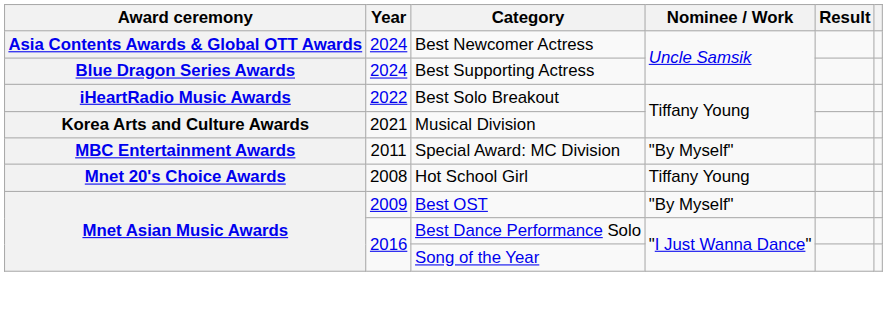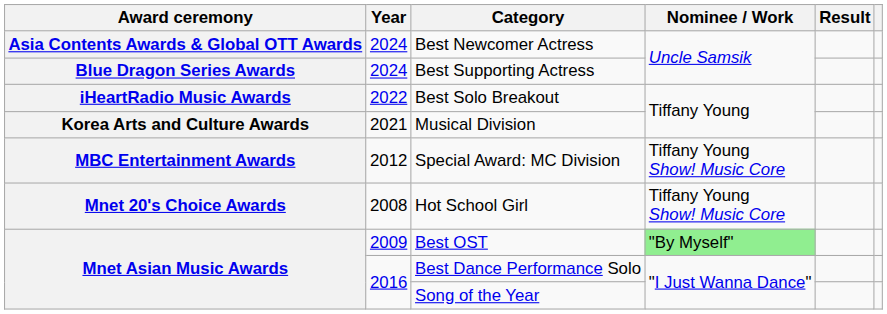Special Award: MC Division | Year: 2011 -> 2012
Special Award: MC Division | Nominee / Work: "By Myself" -> Tiffany Young Show! Music Core
Hot School Girl | Nominee / Work: Tiffany Young -> Tiffany Young Show! Music Core
Best OST | Nominee / Work: no background -> lightgreen background
